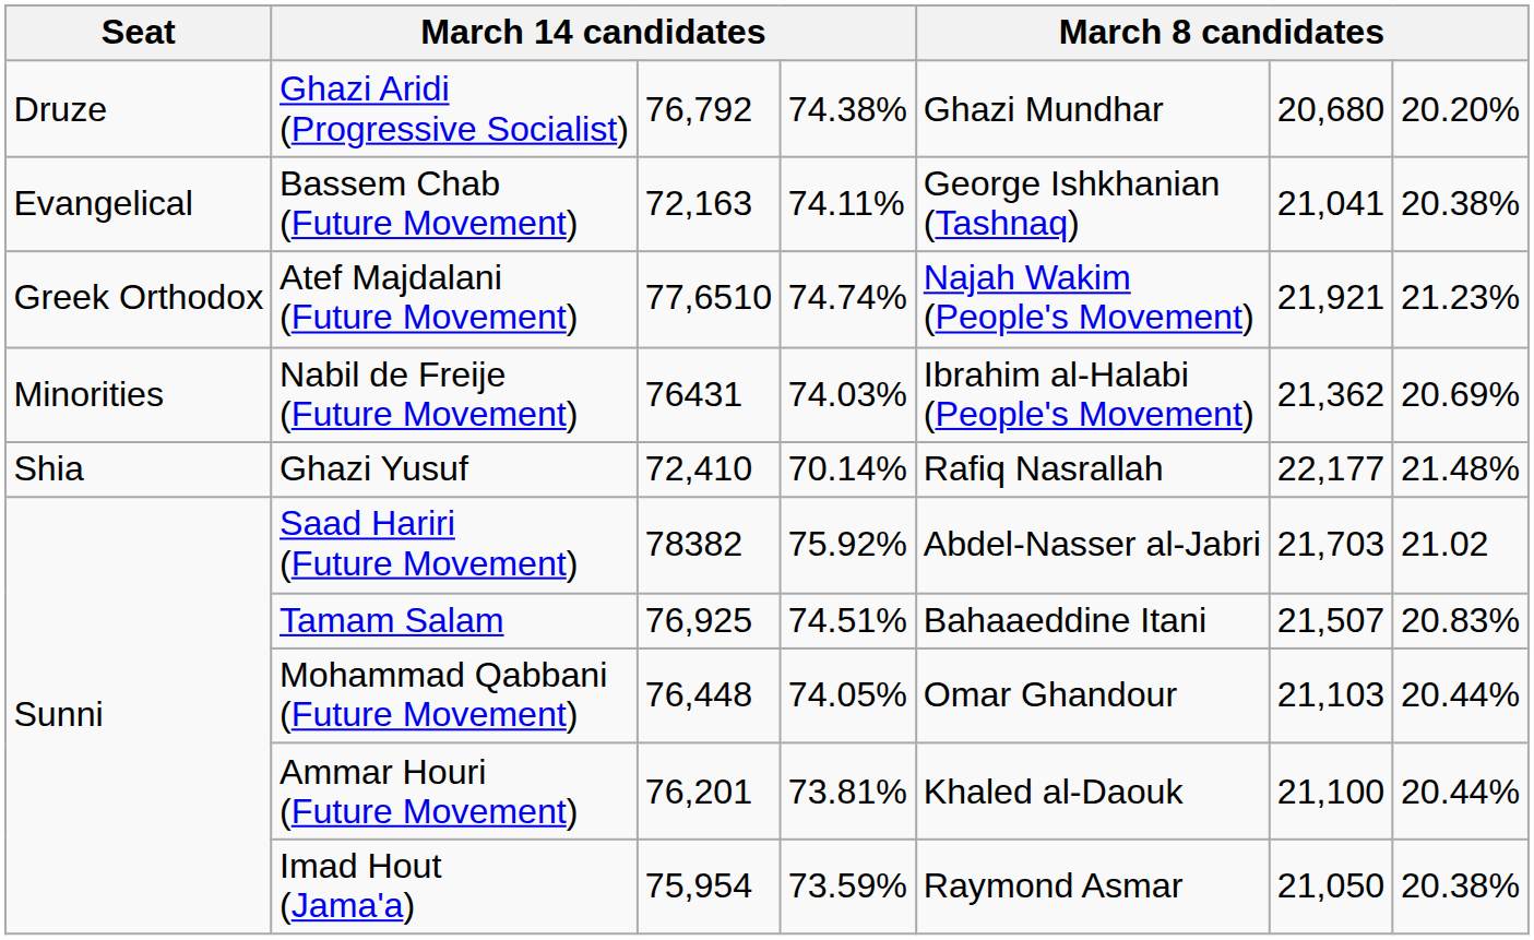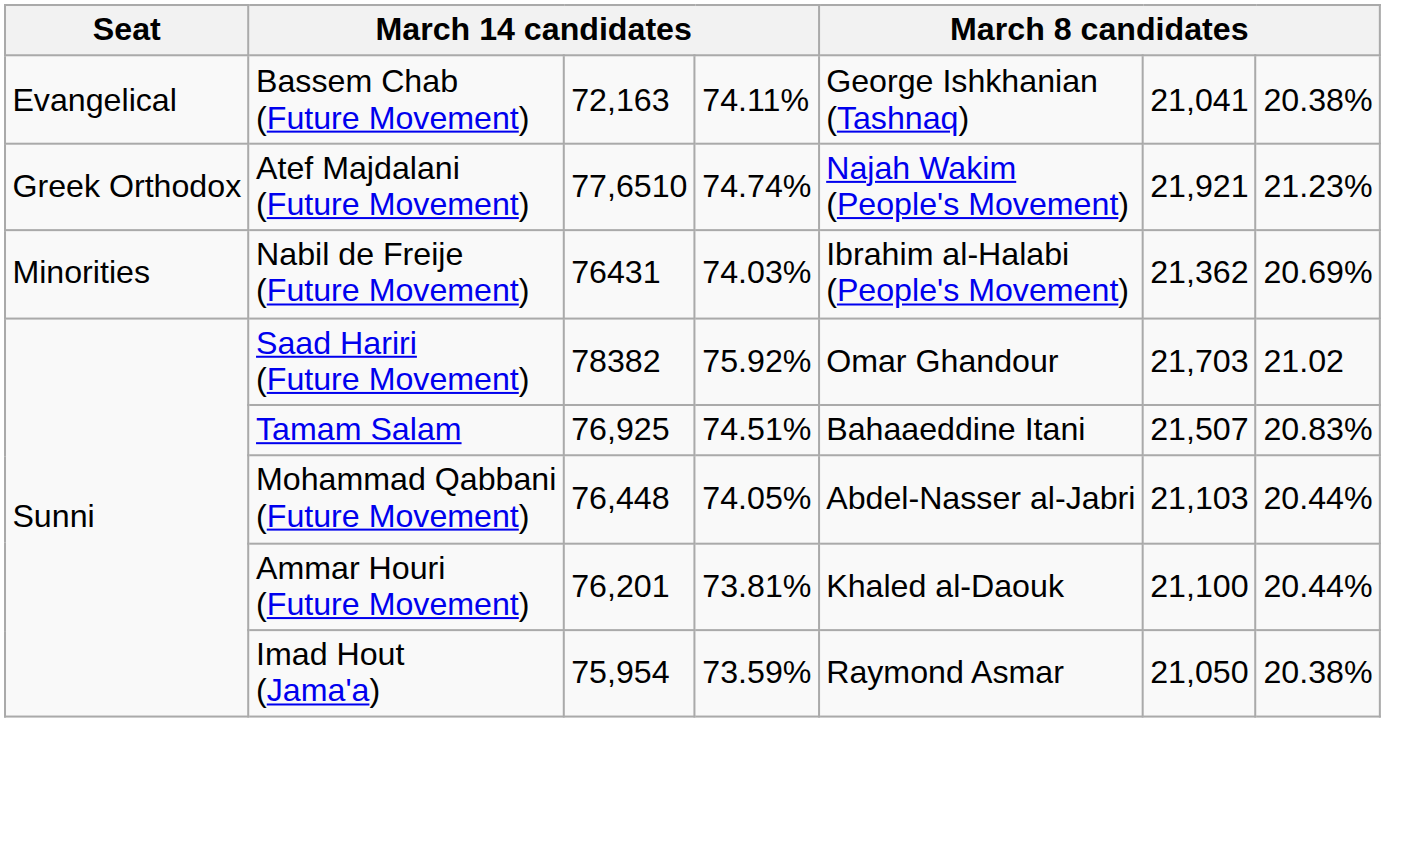- row: Druze | Ghazi Aridi (Progressive Socialist) | 76,792 | 74.38% | Ghazi Mundhar | 20,680 | 20.20%
- row: Shia | Ghazi Yusuf | 72,410 | 70.14% | Rafiq Nasrallah | 22,177 | 21.48%
Saad Hariri (Future Movement) | column 5: Abdel-Nasser al-Jabri -> Omar Ghandour
Mohammad Qabbani (Future Movement) | column 5: Omar Ghandour -> Abdel-Nasser al-Jabri
